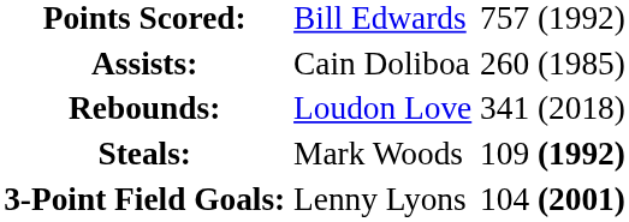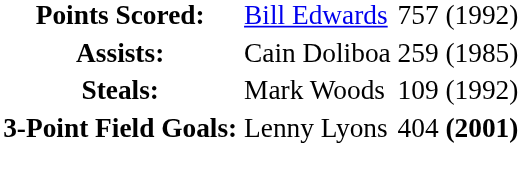Assists: | column 3: 260 -> 259
- row: Rebounds: | Loudon Love | 341 | (2018)
Steals: | column 4: bold -> normal
3-Point Field Goals: | column 3: 104 -> 404
